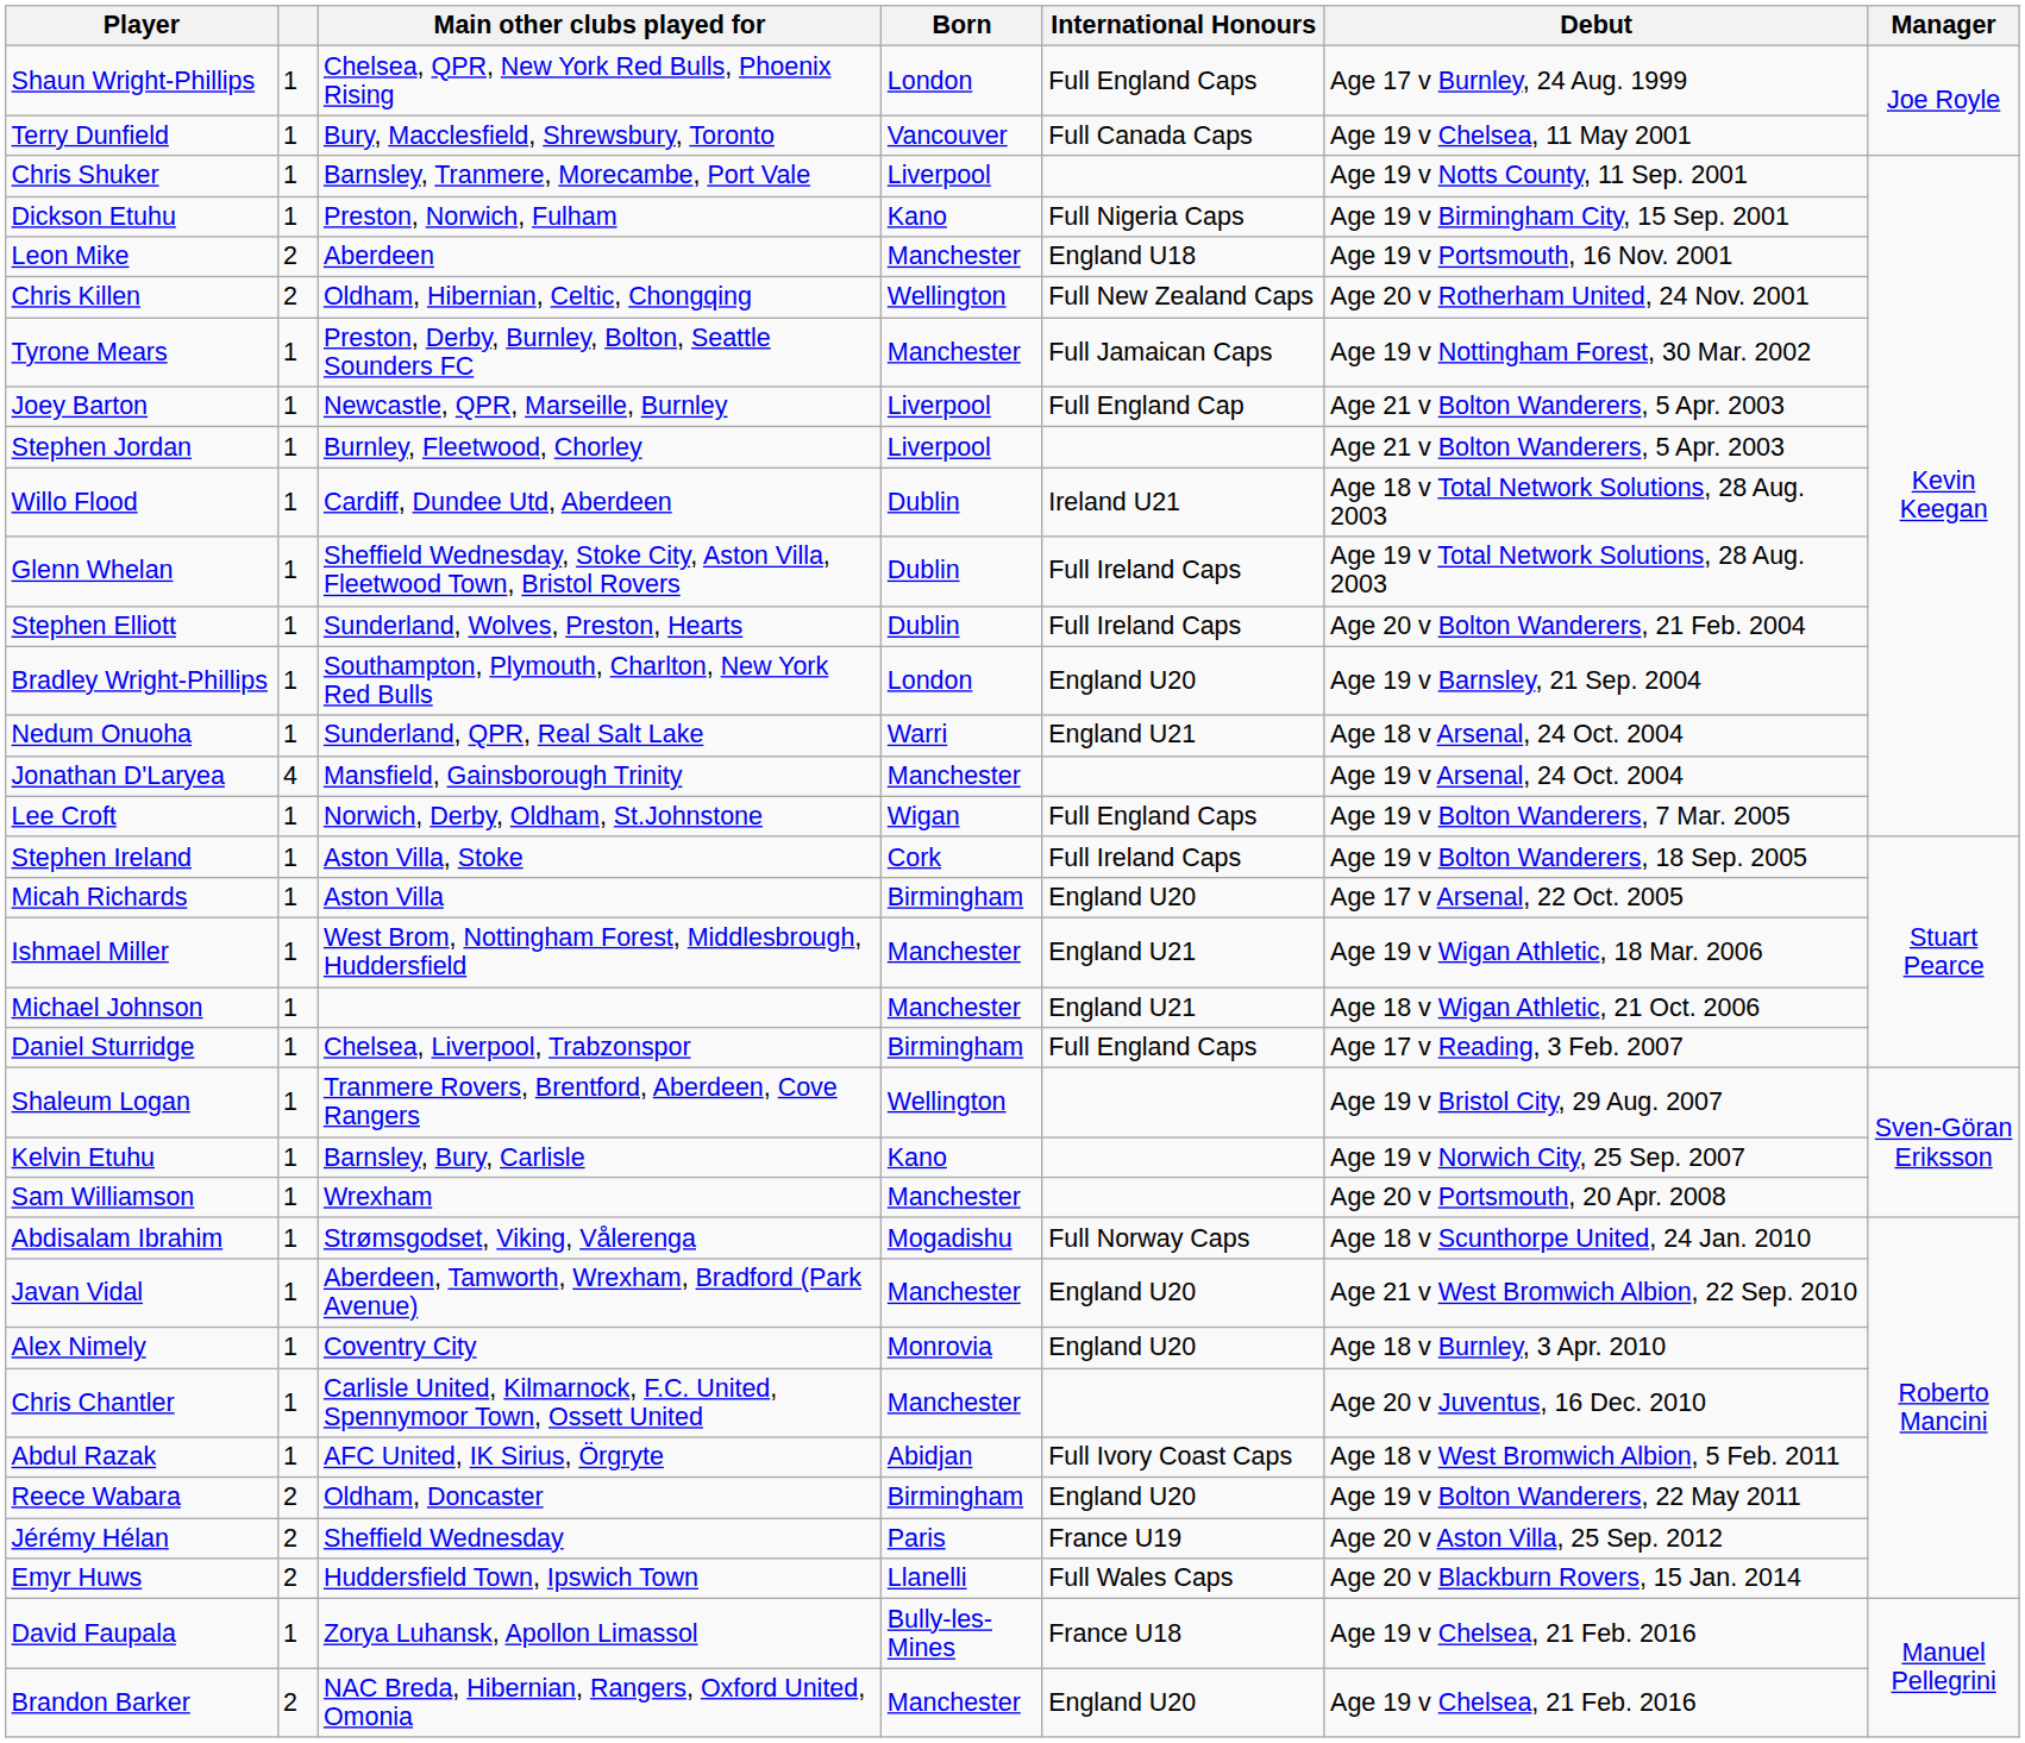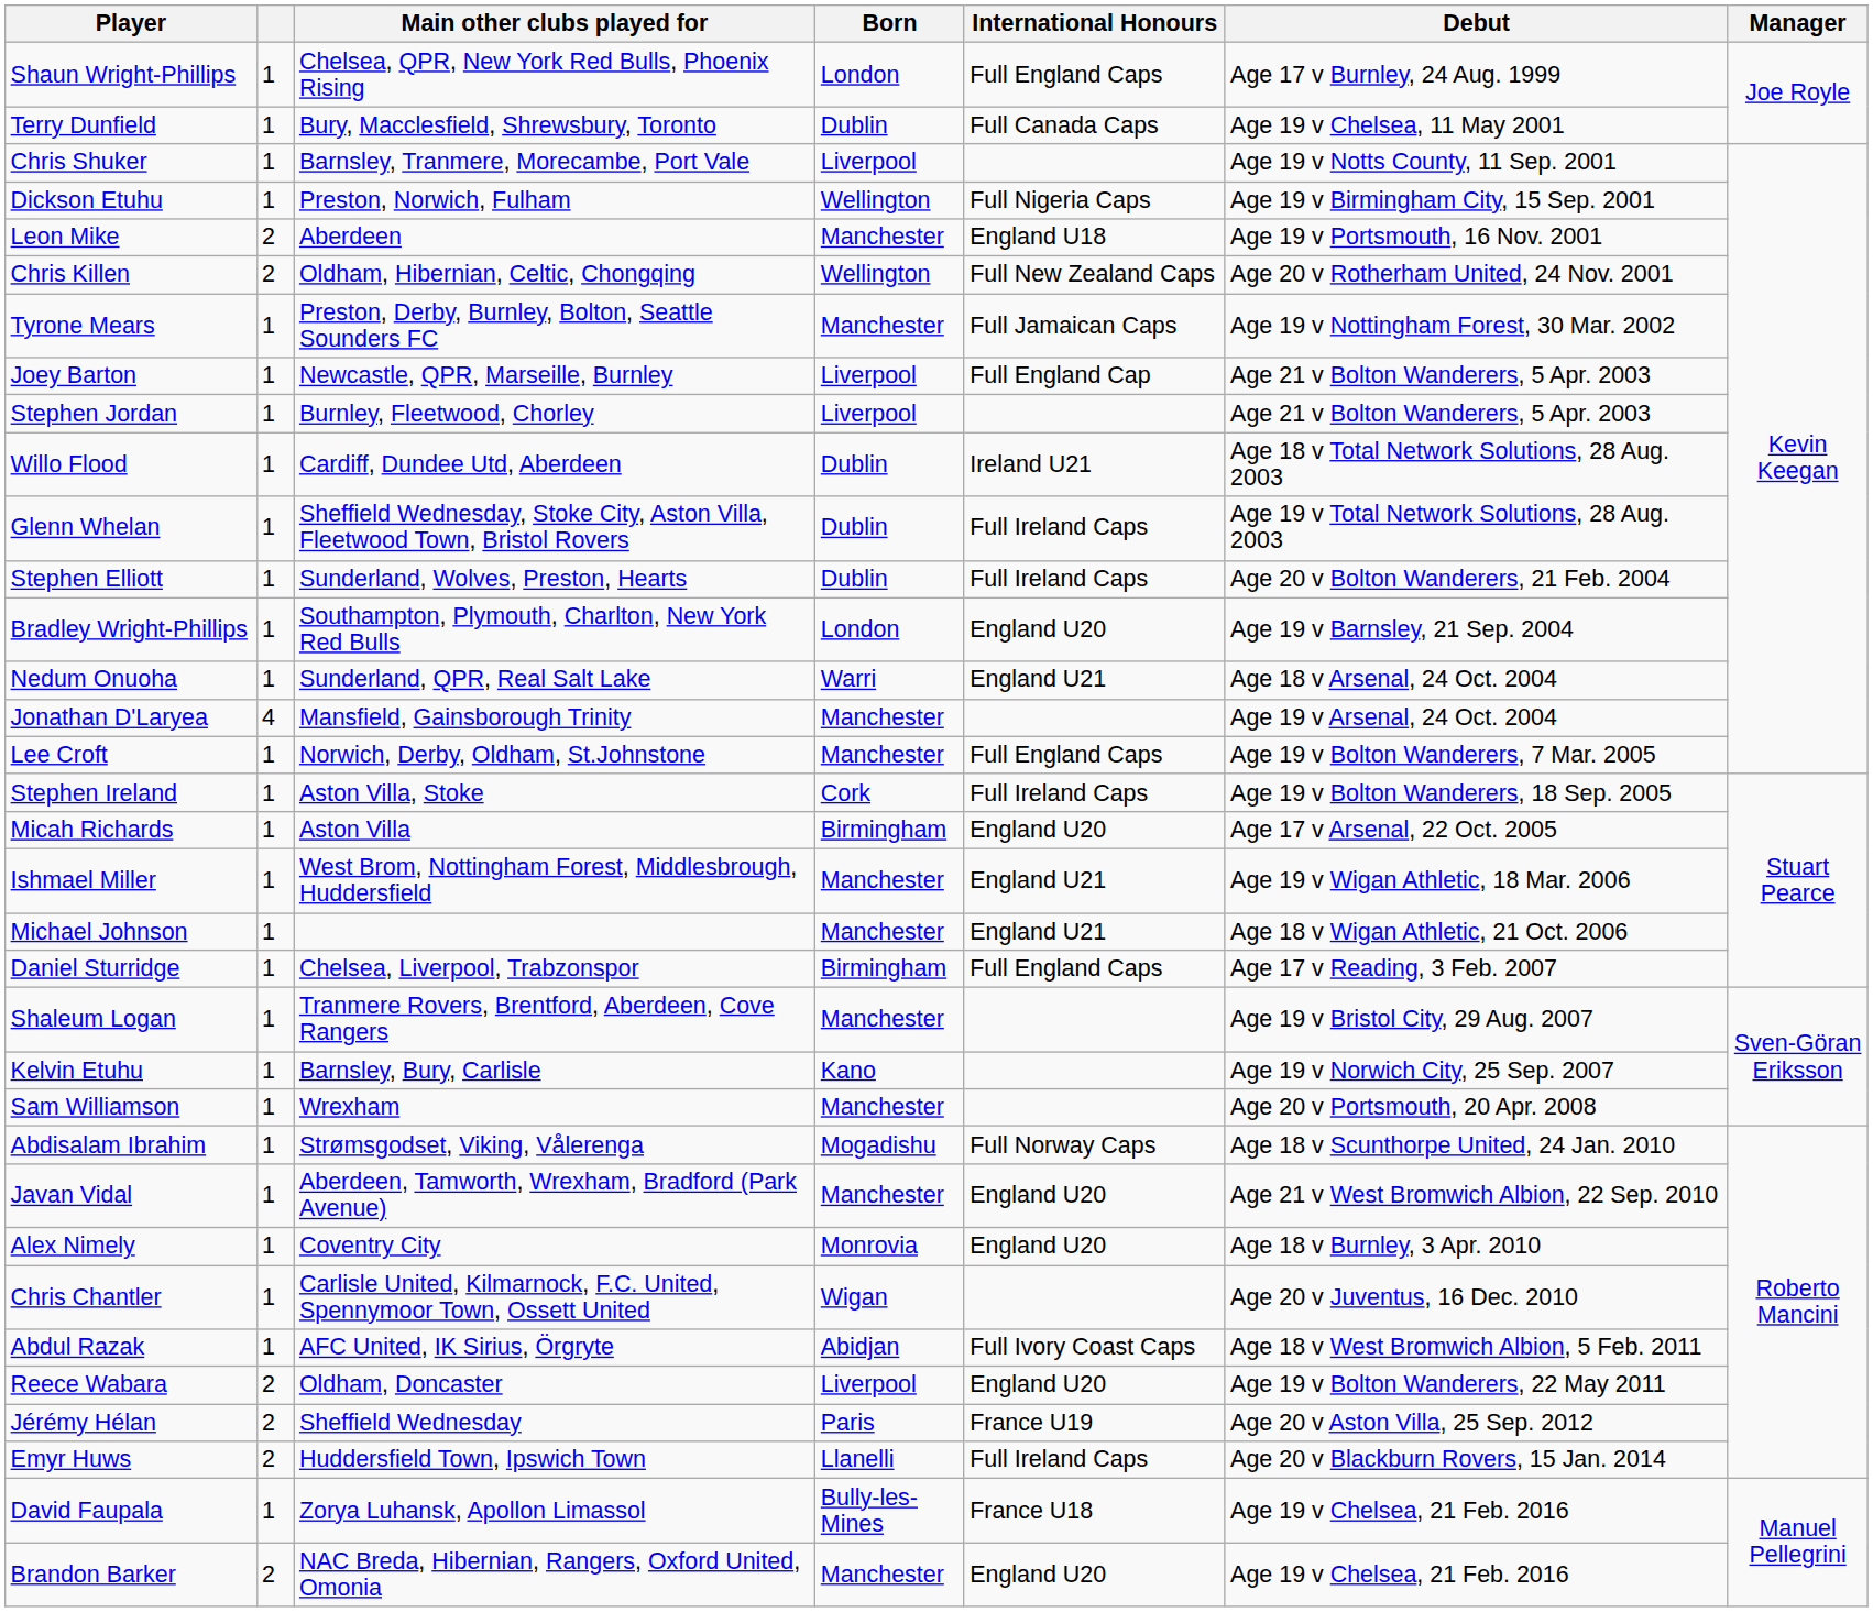Terry Dunfield | Born: Vancouver -> Dublin
Dickson Etuhu | Born: Kano -> Wellington
Lee Croft | Born: Wigan -> Manchester
Shaleum Logan | Born: Wellington -> Manchester
Chris Chantler | Born: Manchester -> Wigan
Reece Wabara | Born: Birmingham -> Liverpool
Emyr Huws | International Honours: Full Wales Caps -> Full Ireland Caps
